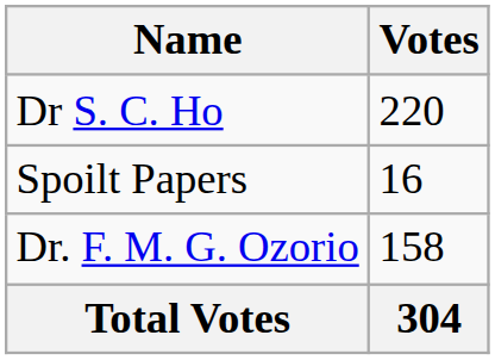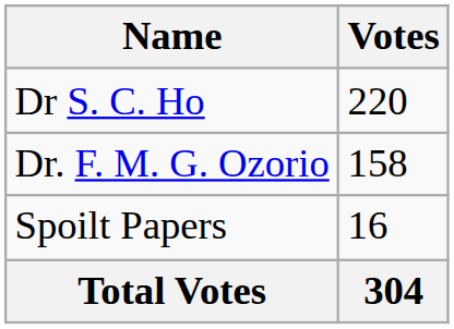rows swapped: Dr. F. M. G. Ozorio <-> Spoilt Papers
